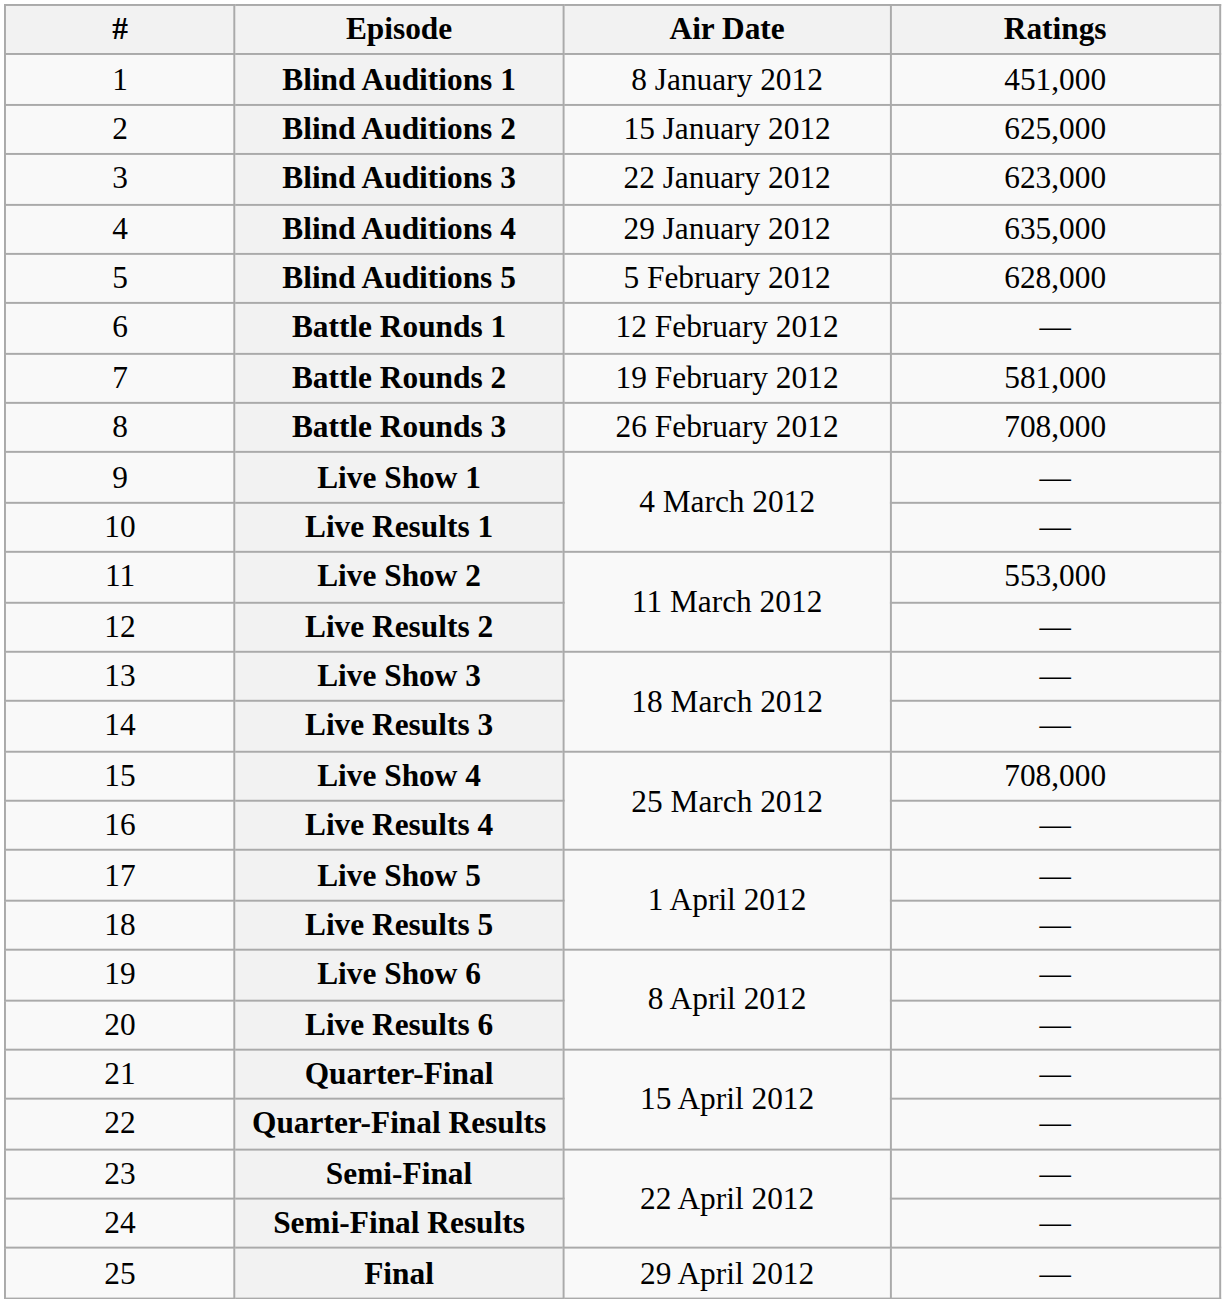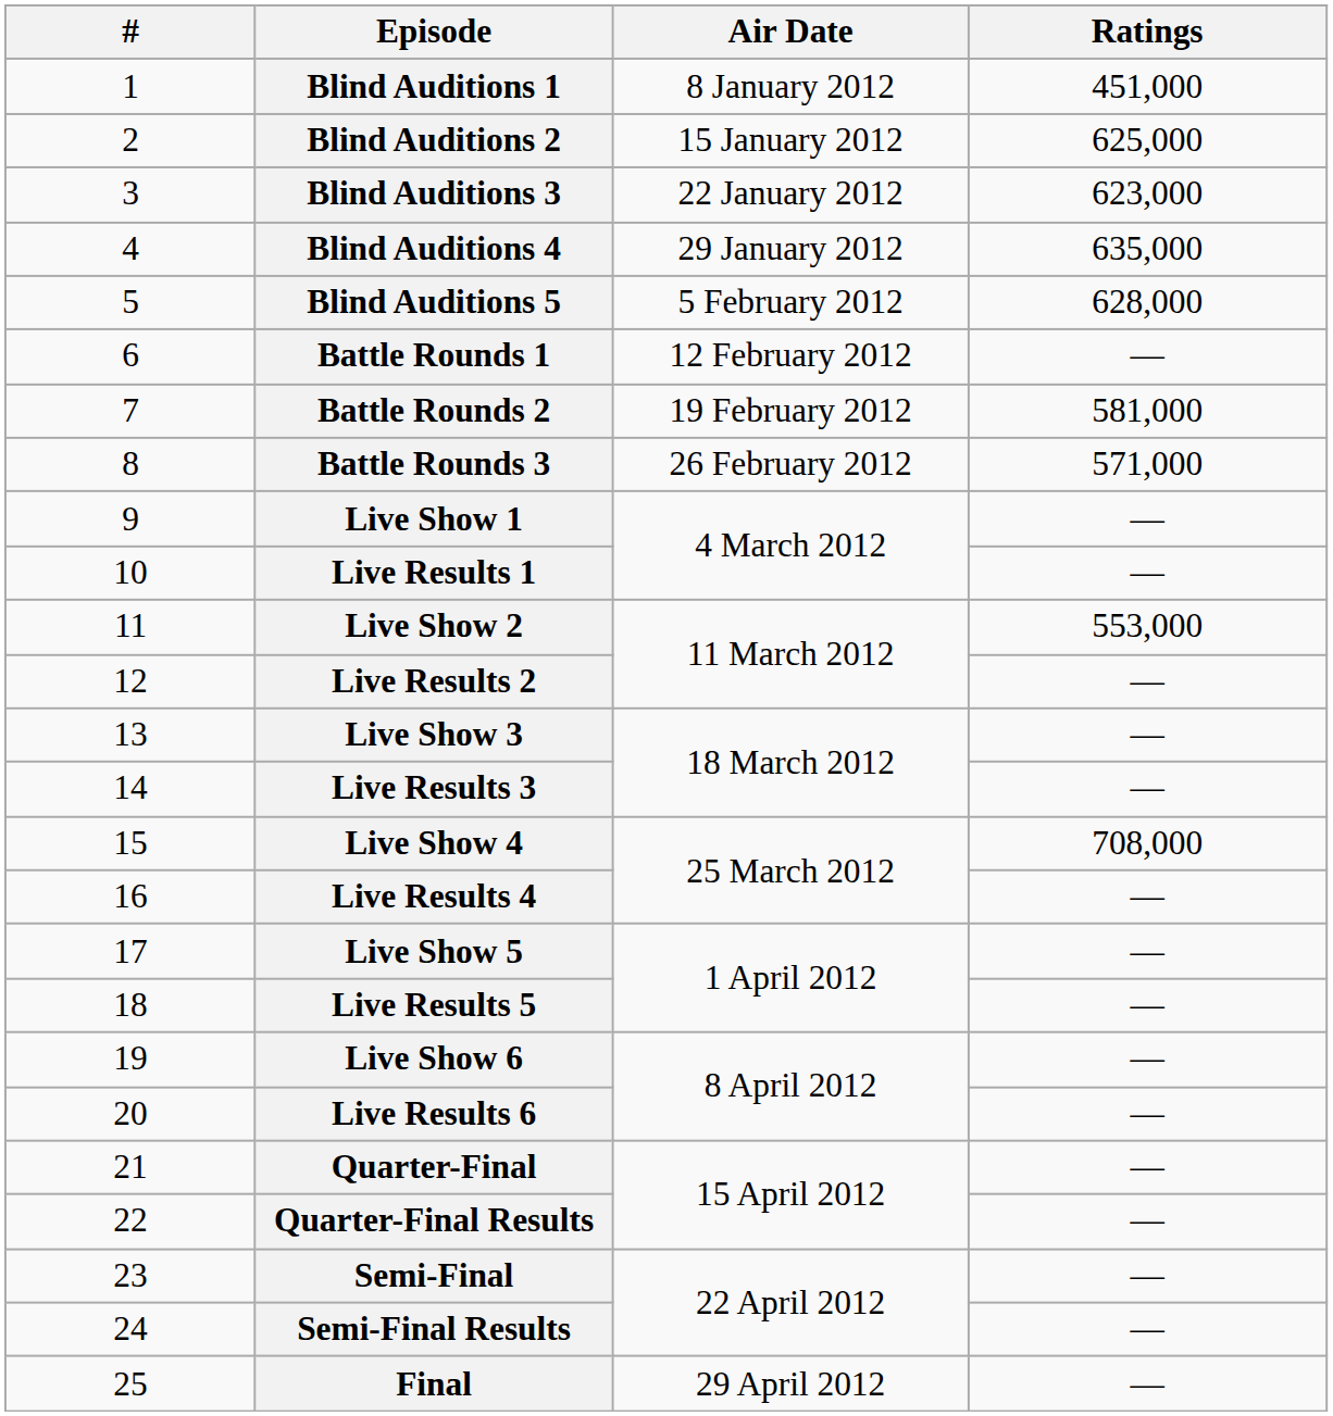Battle Rounds 3 | Ratings: 708,000 -> 571,000
